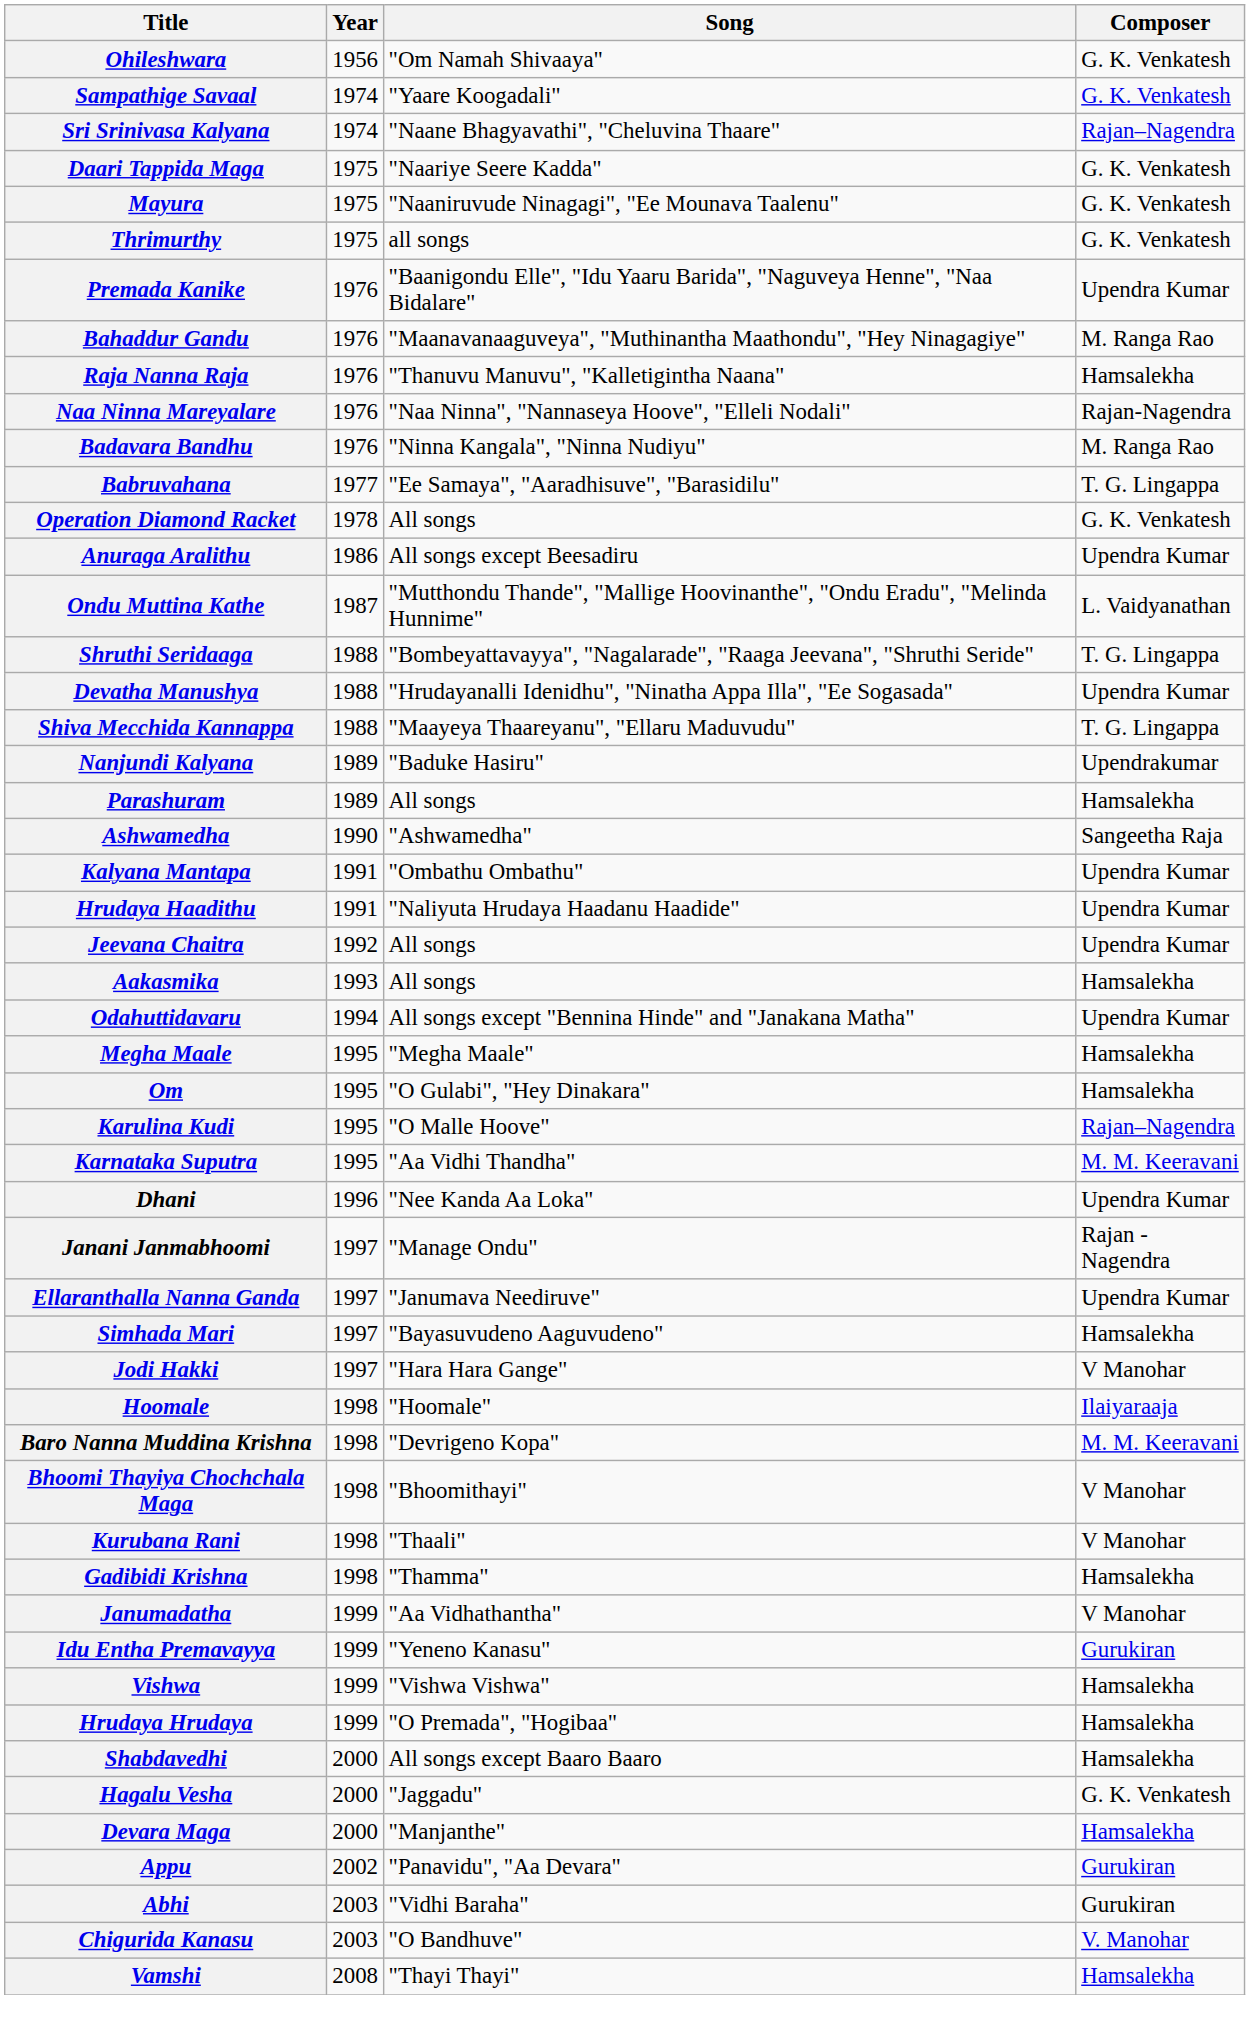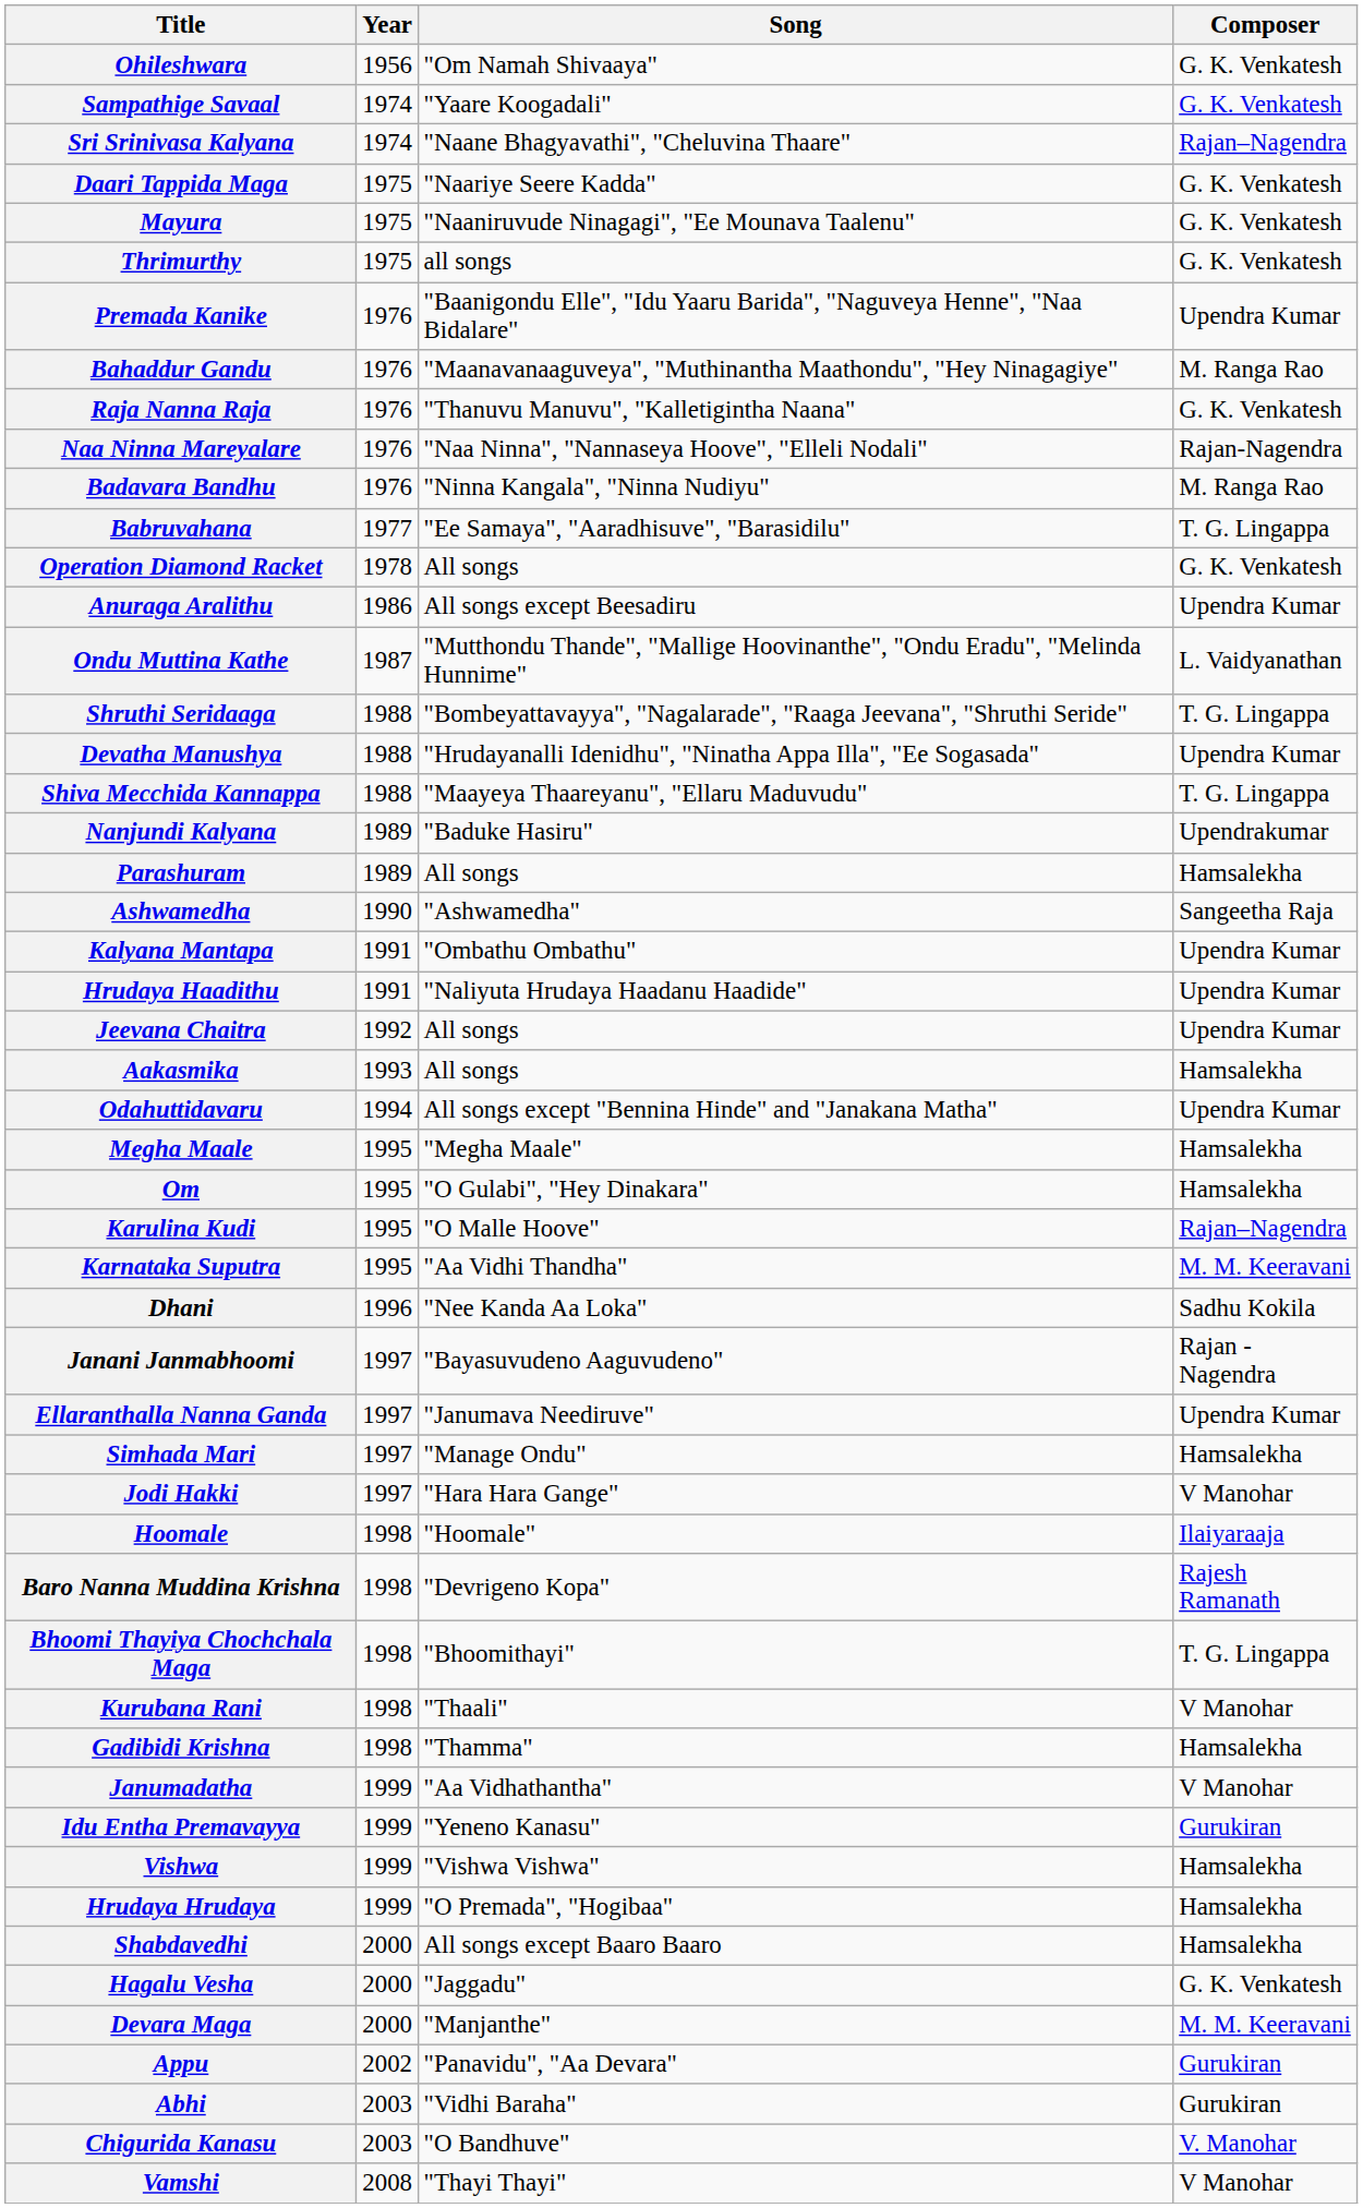Raja Nanna Raja | Composer: Hamsalekha -> G. K. Venkatesh
Dhani | Composer: Upendra Kumar -> Sadhu Kokila
Janani Janmabhoomi | Song: "Manage Ondu" -> "Bayasuvudeno Aaguvudeno"
Simhada Mari | Song: "Bayasuvudeno Aaguvudeno" -> "Manage Ondu"
Baro Nanna Muddina Krishna | Composer: M. M. Keeravani -> Rajesh Ramanath
Bhoomi Thayiya Chochchala Maga | Composer: V Manohar -> T. G. Lingappa
Devara Maga | Composer: Hamsalekha -> M. M. Keeravani
Vamshi | Composer: Hamsalekha -> V Manohar
